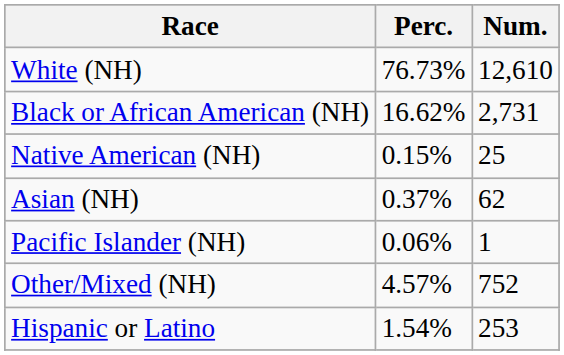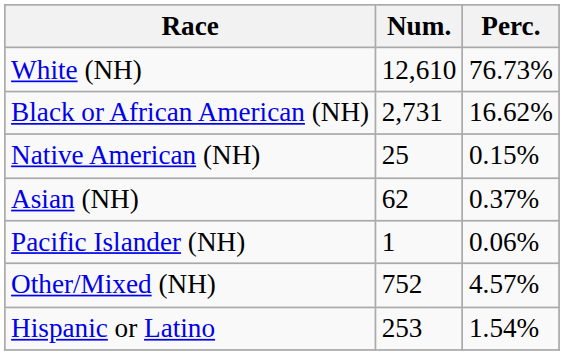columns swapped: Num. <-> Perc.
